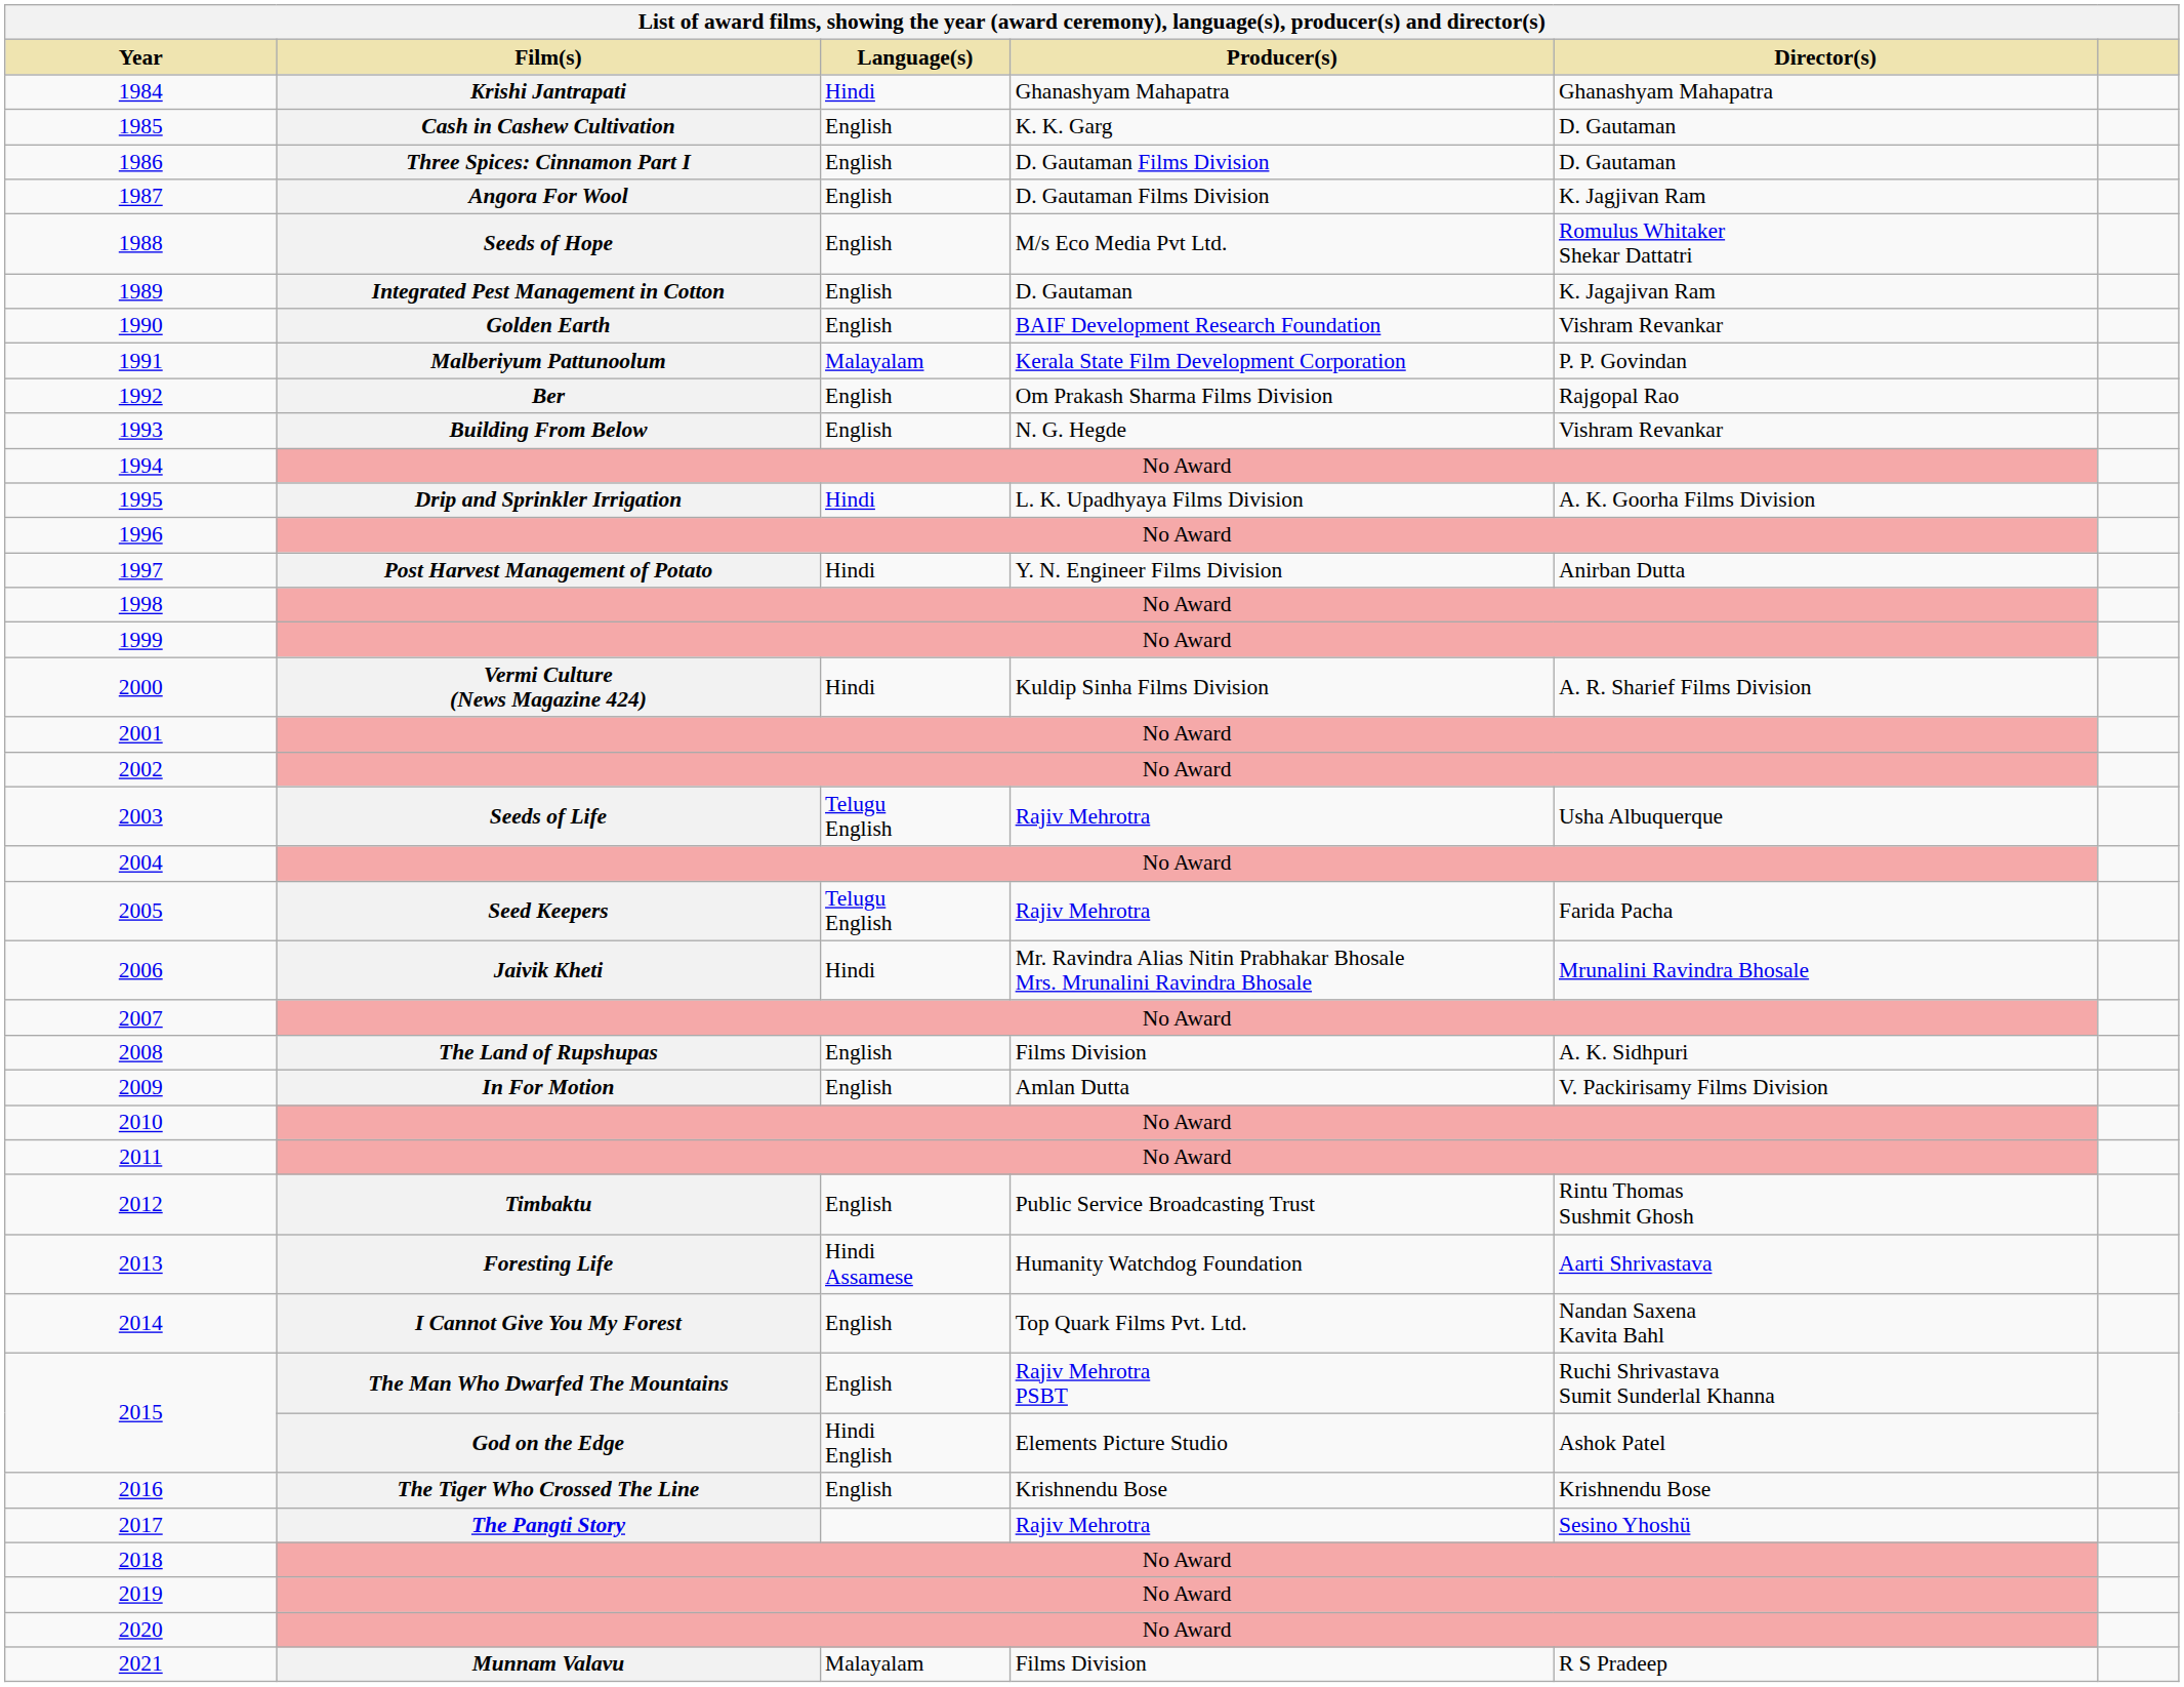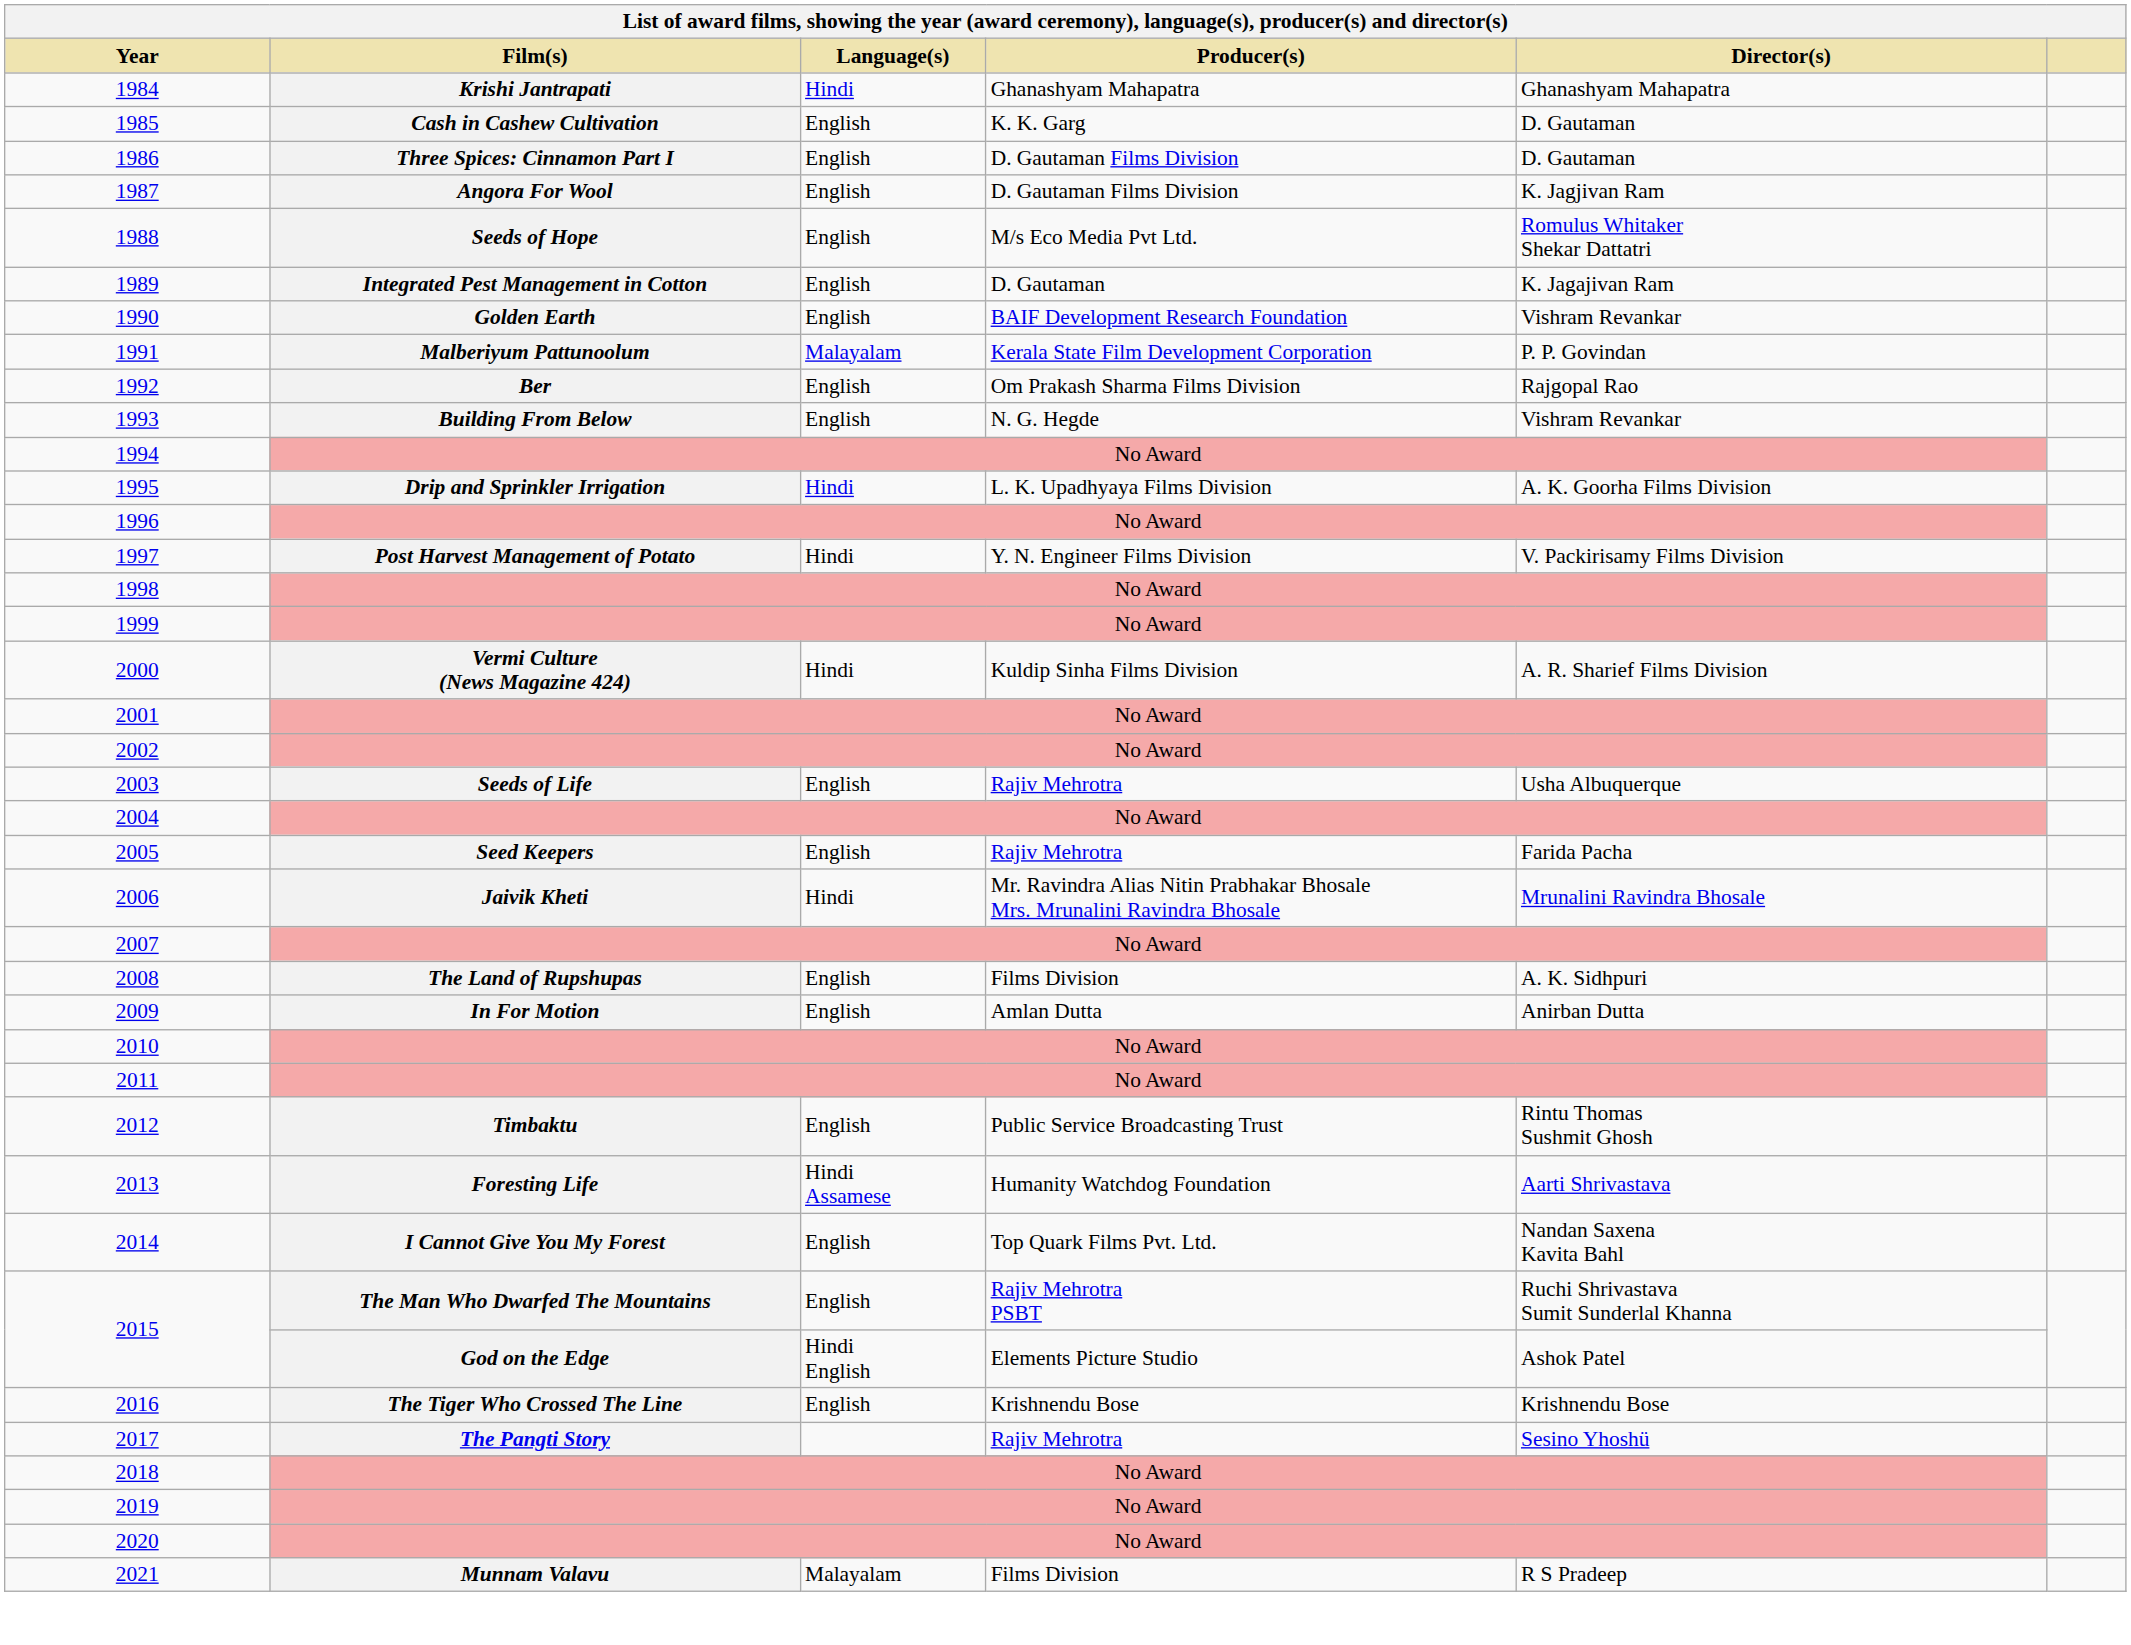1997 | Director(s): Anirban Dutta -> V. Packirisamy Films Division
2003 | Language(s): Telugu English -> English
2005 | Language(s): Telugu English -> English
2009 | Director(s): V. Packirisamy Films Division -> Anirban Dutta
